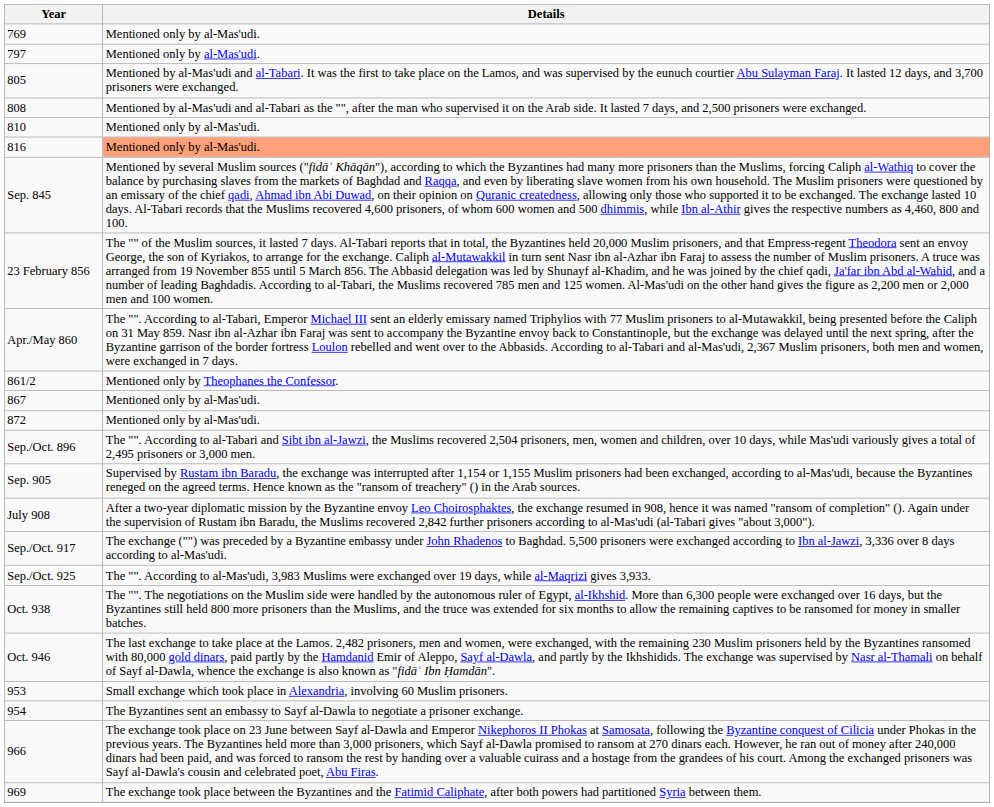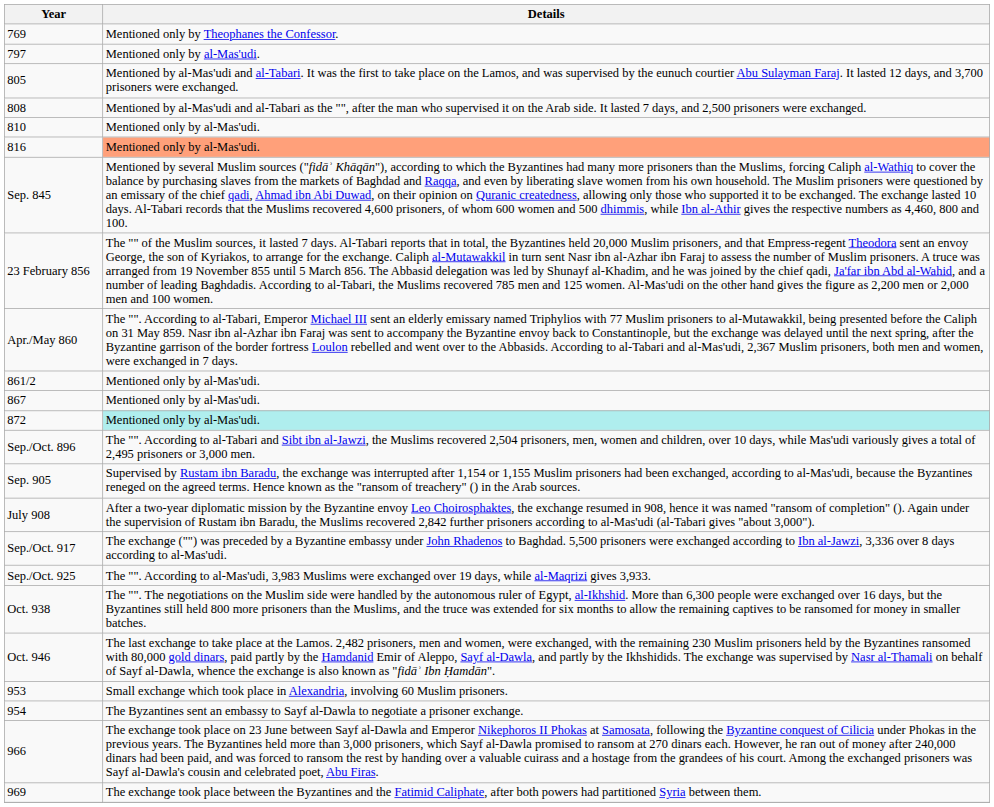769 | Details: Mentioned only by al-Mas'udi. -> Mentioned only by Theophanes the Confessor.
861/2 | Details: Mentioned only by Theophanes the Confessor. -> Mentioned only by al-Mas'udi.
872 | Details: no background -> paleturquoise background
